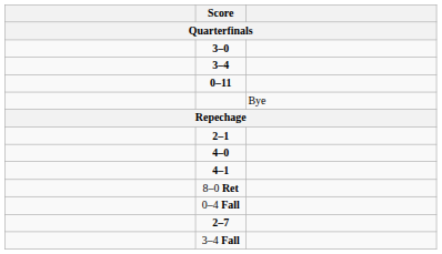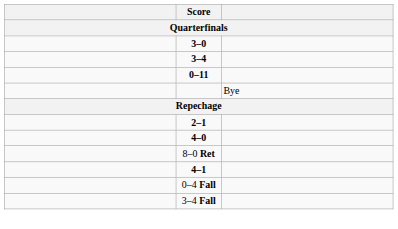rows swapped: 8–0 Ret <-> 4–1
- row: 2–7
